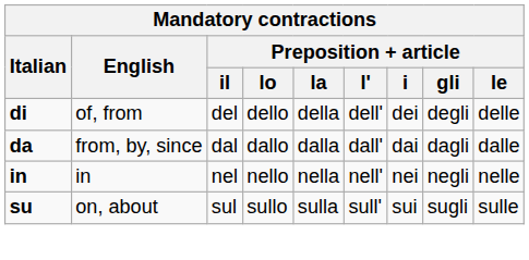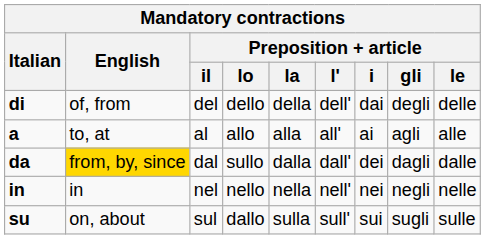di | Preposition + article / i: dei -> dai
+ row: a | to, at | al | allo | alla | all' | ai | agli | alle
da | English: no background -> gold background
da | Preposition + article / lo: dallo -> sullo
da | Preposition + article / i: dai -> dei
su | Preposition + article / lo: sullo -> dallo
